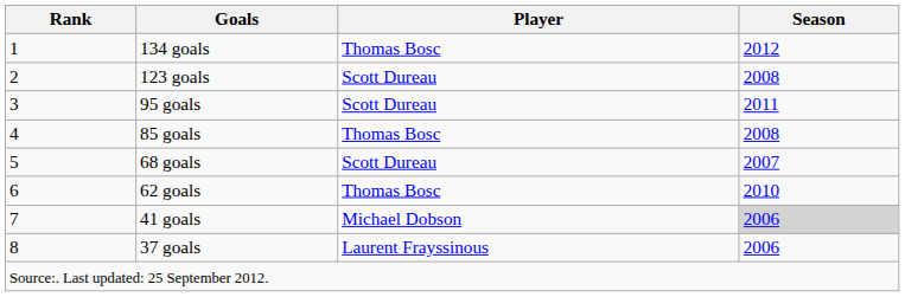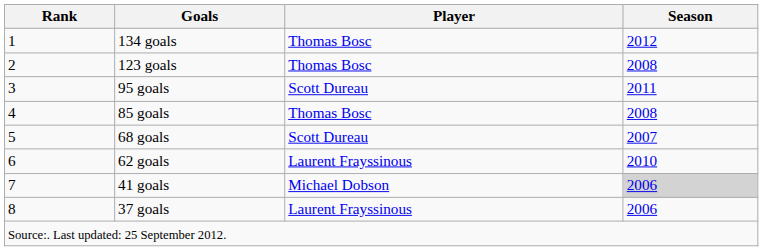123 goals | Player: Scott Dureau -> Thomas Bosc
62 goals | Player: Thomas Bosc -> Laurent Frayssinous
